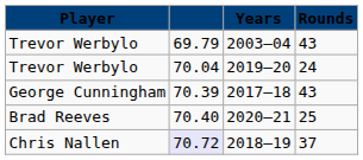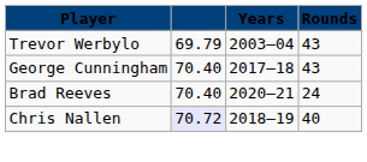- row: Trevor Werbylo | 70.04 | 2019–20 | 24
2017–18 | column 2: 70.39 -> 70.40
2020–21 | Rounds: 25 -> 24
2018–19 | Rounds: 37 -> 40
